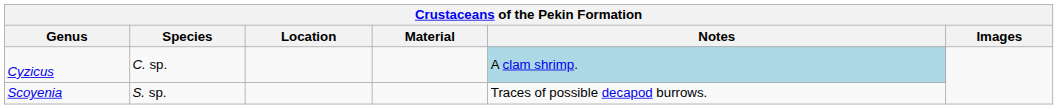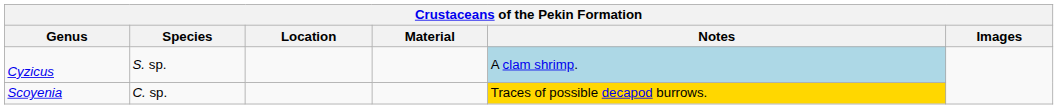Cyzicus | Species: C. sp. -> S. sp.
Scoyenia | Species: S. sp. -> C. sp.
Scoyenia | Notes: no background -> gold background
